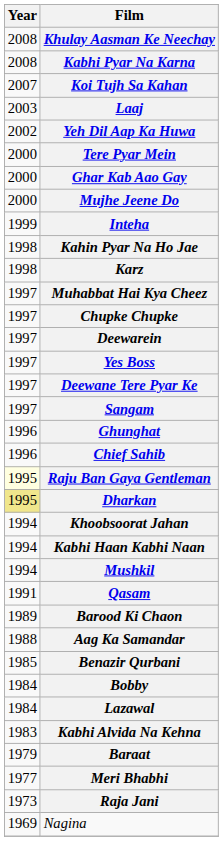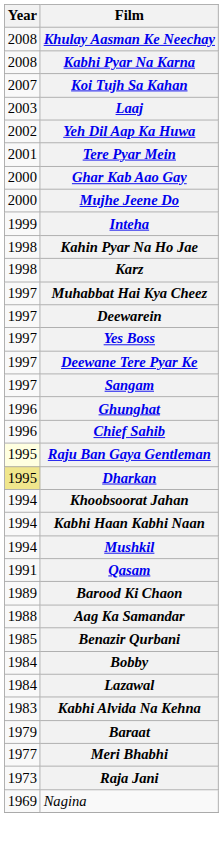Tere Pyar Mein | Year: 2000 -> 2001
- row: 1997 | Chupke Chupke
